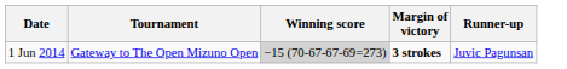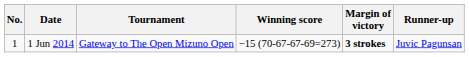+ column: No. | 1
1 Jun 2014 | Winning score: lightgrey background -> no background
